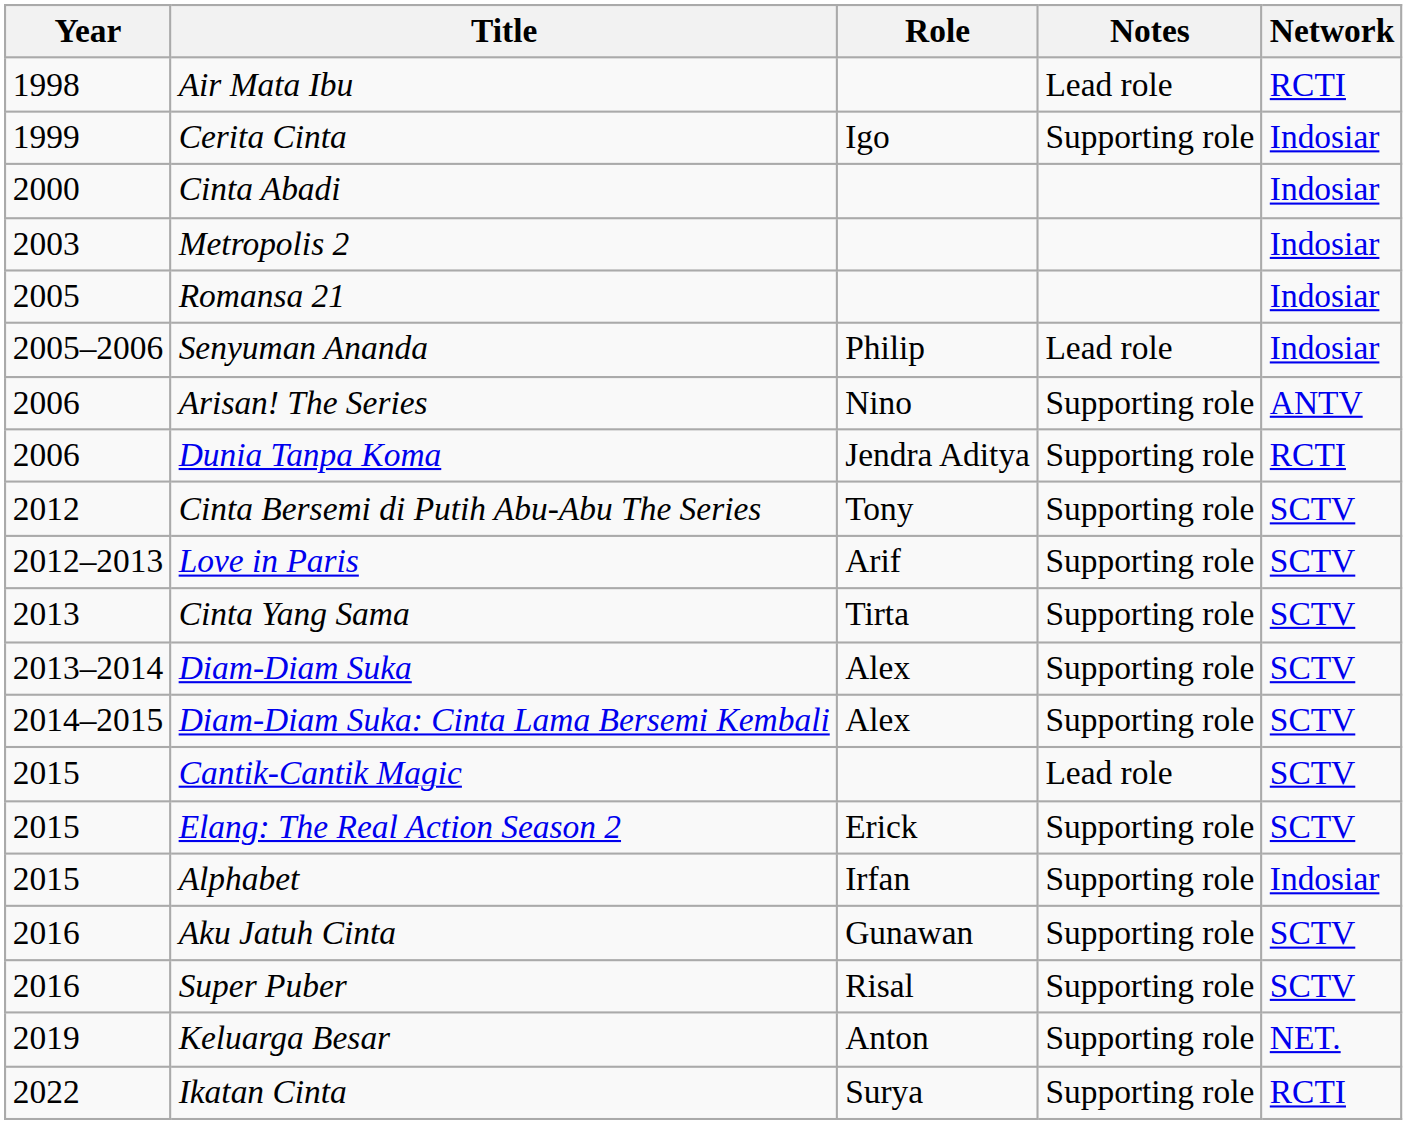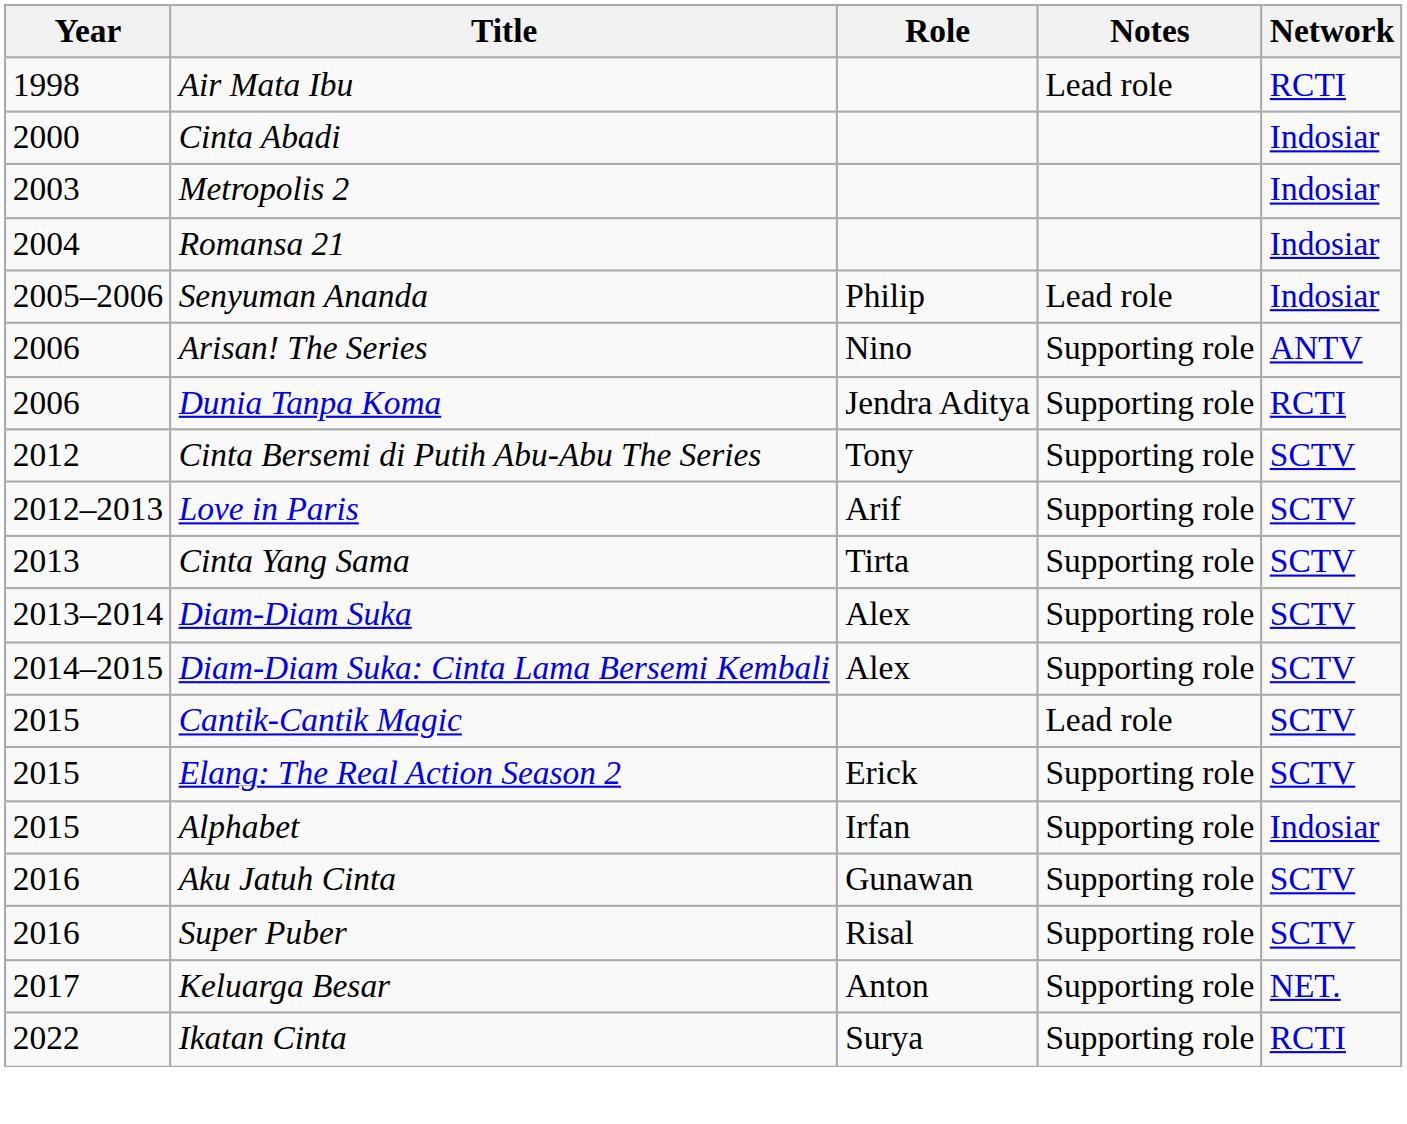- row: 1999 | Cerita Cinta | Igo | Supporting role | Indosiar
Romansa 21 | Year: 2005 -> 2004
Keluarga Besar | Year: 2019 -> 2017
